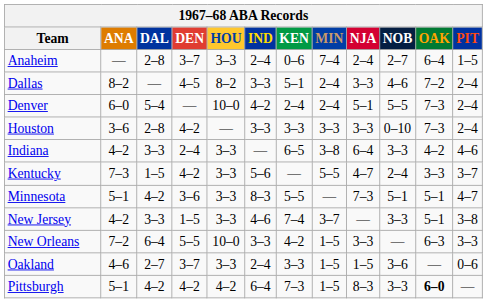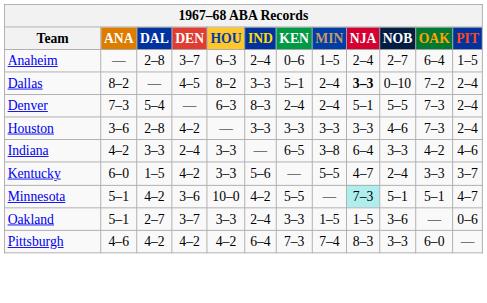Anaheim | HOU: 3–3 -> 6–3
Anaheim | MIN: 7–4 -> 1–5
Dallas | NJA: normal -> bold
Dallas | NOB: 4–6 -> 0–10
Denver | ANA: 6–0 -> 7–3
Denver | HOU: 10–0 -> 6–3
Denver | IND: 4–2 -> 8–3
Houston | NOB: 0–10 -> 4–6
Kentucky | ANA: 7–3 -> 6–0
Minnesota | HOU: 3–3 -> 10–0
Minnesota | IND: 8–3 -> 4–2
Minnesota | NJA: no background -> paleturquoise background
- row: New Jersey | 4–2 | 3–3 | 1–5 | 3–3 | 4–6 | 7–4 | 3–7 | — | 3–3 | 5–1 | 3–8
- row: New Orleans | 7–2 | 6–4 | 5–5 | 10–0 | 3–3 | 4–2 | 1–5 | 3–3 | — | 6–3 | 3–3
Oakland | ANA: 4–6 -> 5–1
Pittsburgh | ANA: 5–1 -> 4–6
Pittsburgh | MIN: 1–5 -> 7–4
Pittsburgh | OAK: bold -> normal
